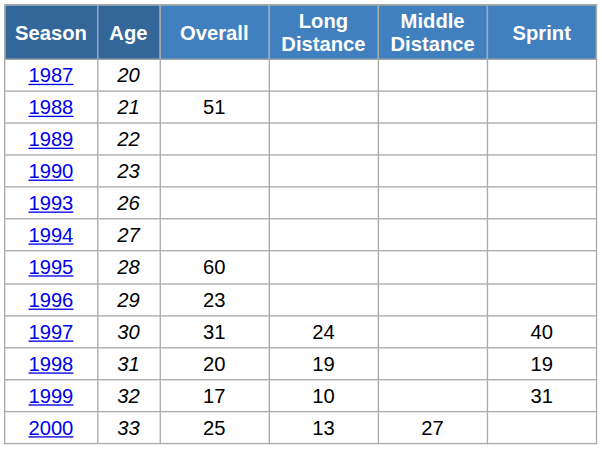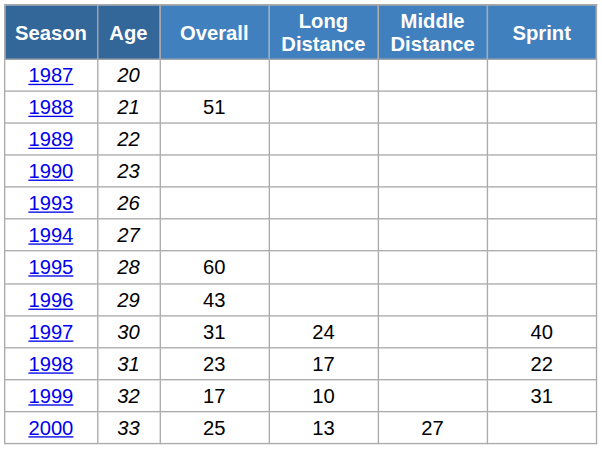1996 | Overall: 23 -> 43
1998 | Overall: 20 -> 23
1998 | Long Distance: 19 -> 17
1998 | Sprint: 19 -> 22
